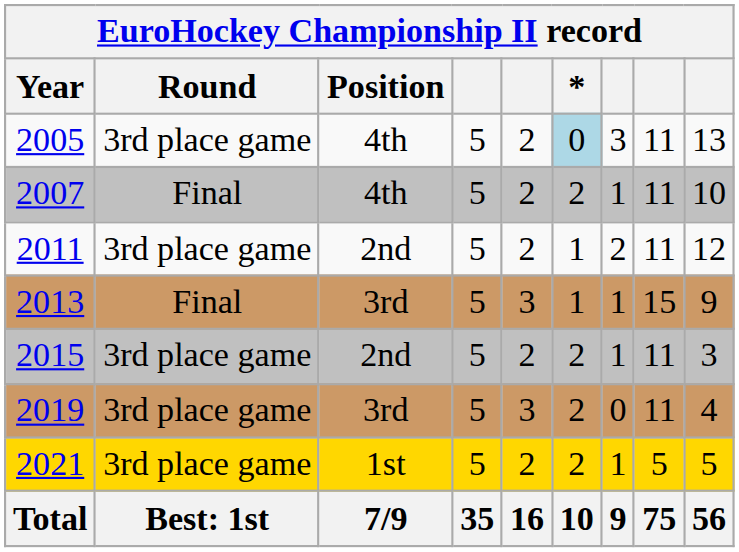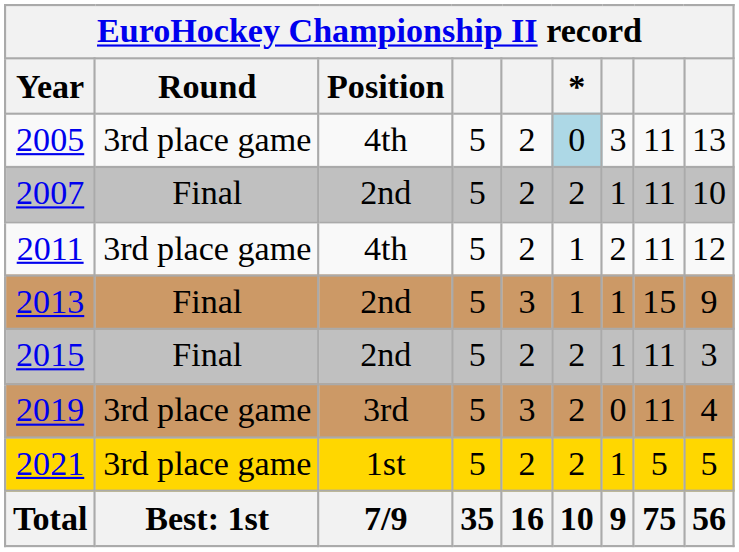2007 | Position: 4th -> 2nd
2011 | Position: 2nd -> 4th
2013 | Position: 3rd -> 2nd
2015 | Round: 3rd place game -> Final
